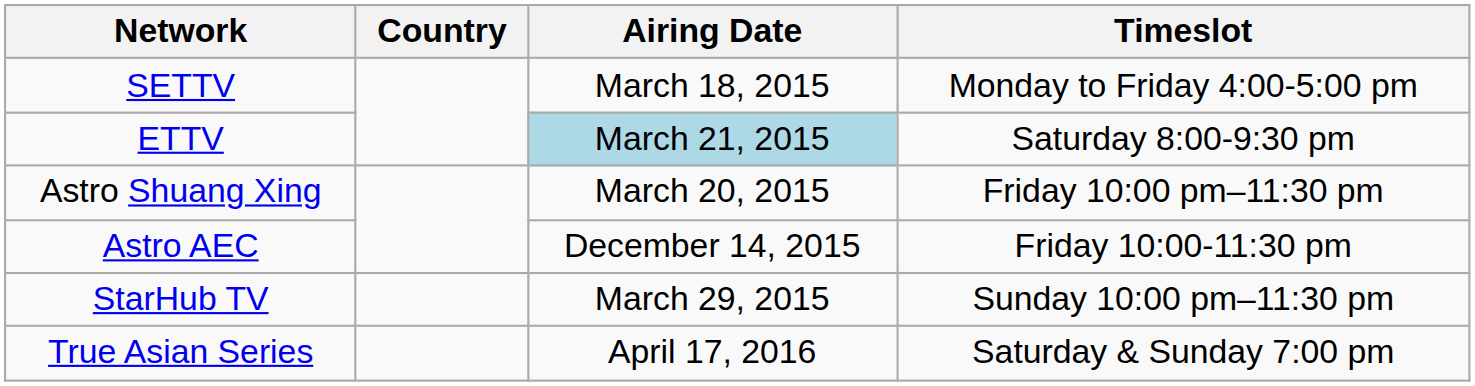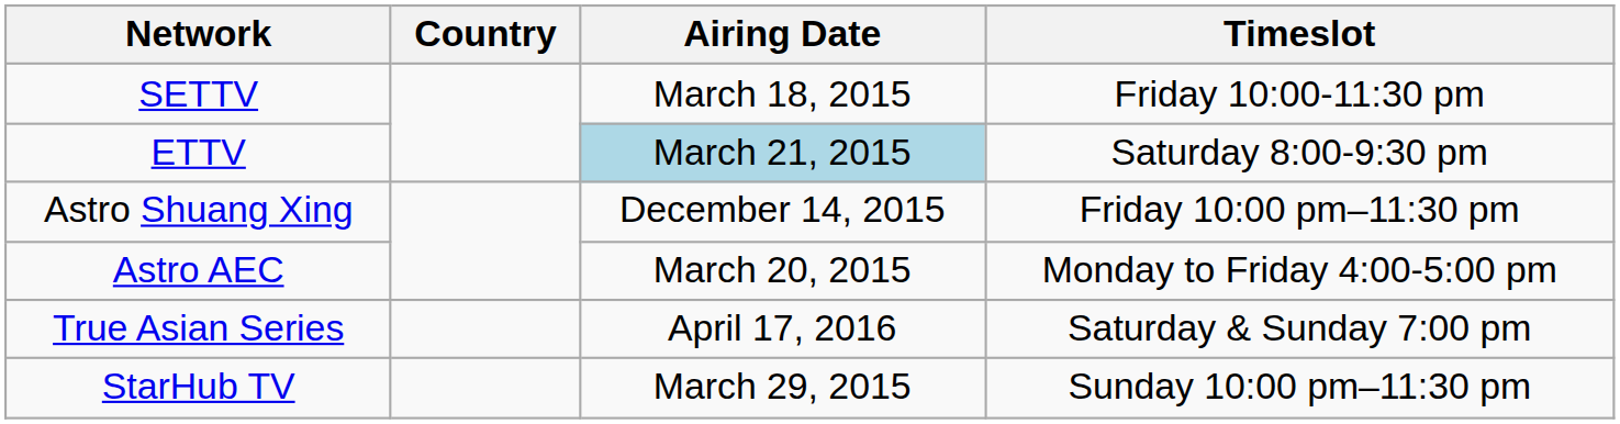SETTV | Timeslot: Monday to Friday 4:00-5:00 pm -> Friday 10:00-11:30 pm
Astro Shuang Xing | Airing Date: March 20, 2015 -> December 14, 2015
Astro AEC | Airing Date: December 14, 2015 -> March 20, 2015
Astro AEC | Timeslot: Friday 10:00-11:30 pm -> Monday to Friday 4:00-5:00 pm
rows swapped: StarHub TV <-> True Asian Series
